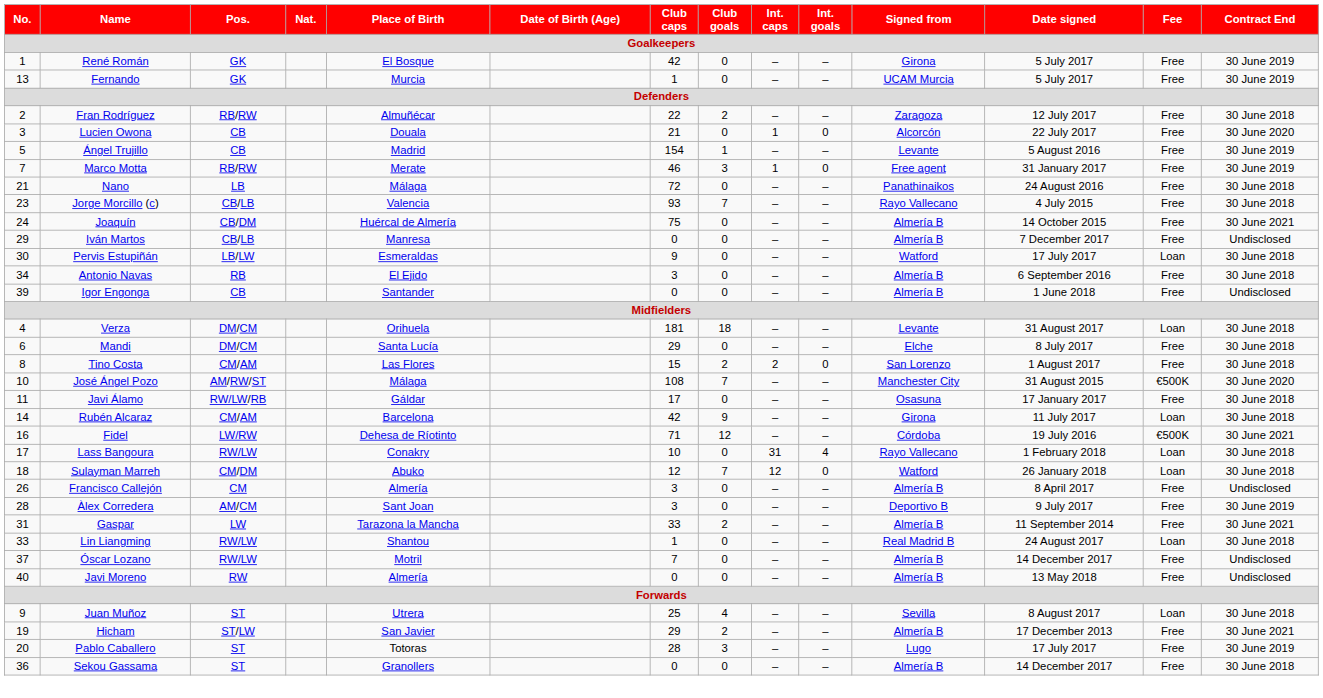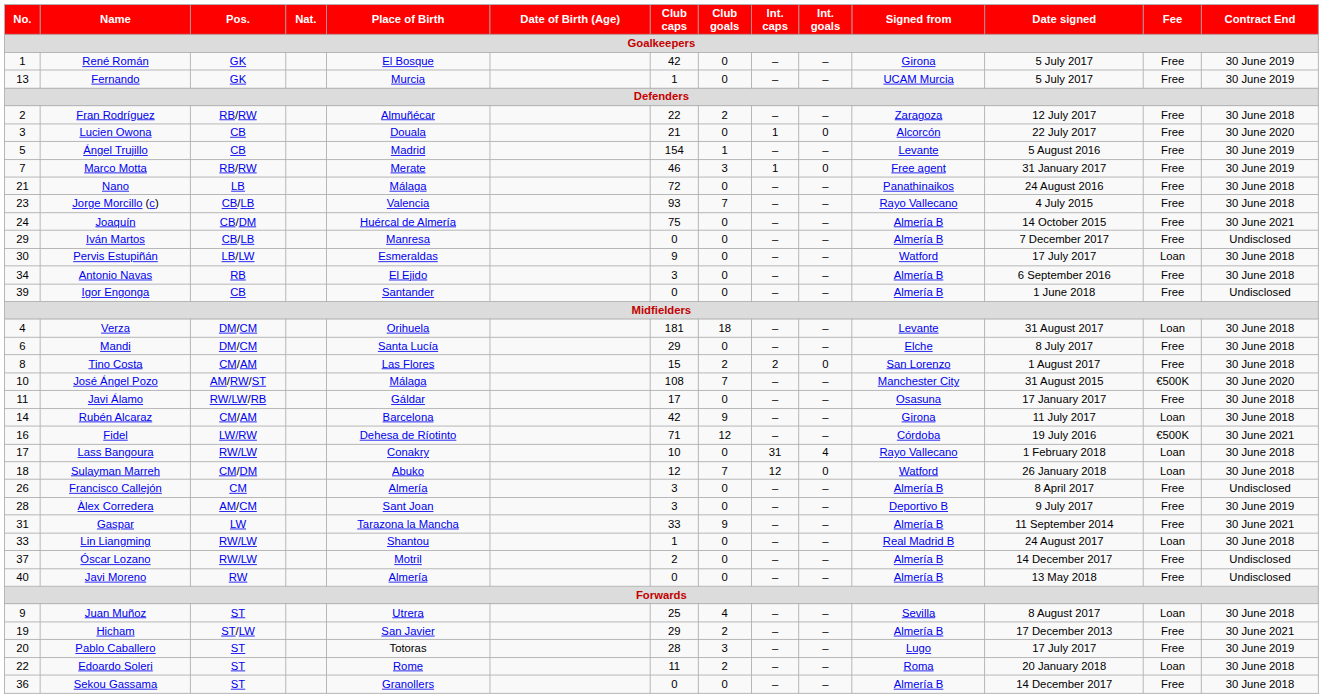Gaspar | Club goals: 2 -> 9
Óscar Lozano | Club caps: 7 -> 2
+ row: 22 | Edoardo Soleri | ST | Rome | 11 | 2 | – | – | Roma | 20 January 2018 | Loan | 30 June 2018
